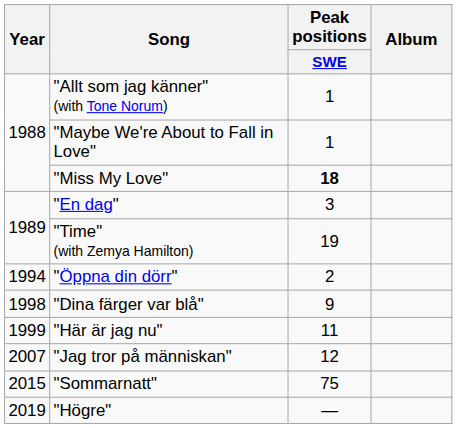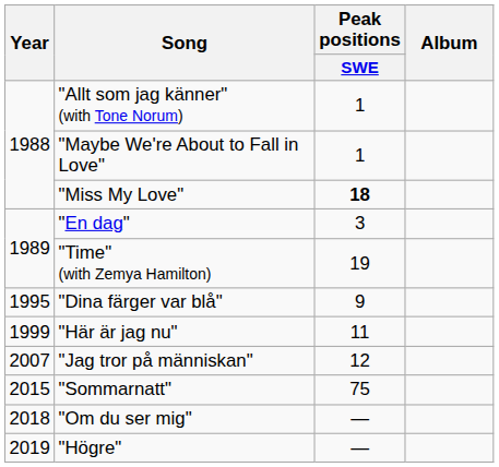- row: 1994 | "Öppna din dörr" | 2
"Dina färger var blå" | Year: 1998 -> 1995
+ row: 2018 | "Om du ser mig" | —
